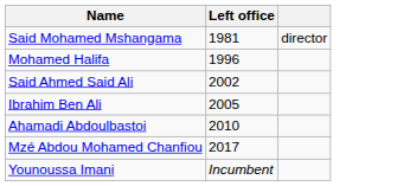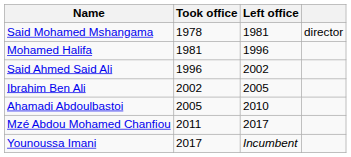+ column: Took office | 1978 | 1981 | 1996 | 2002 | 2005 | 2011 | 2017
